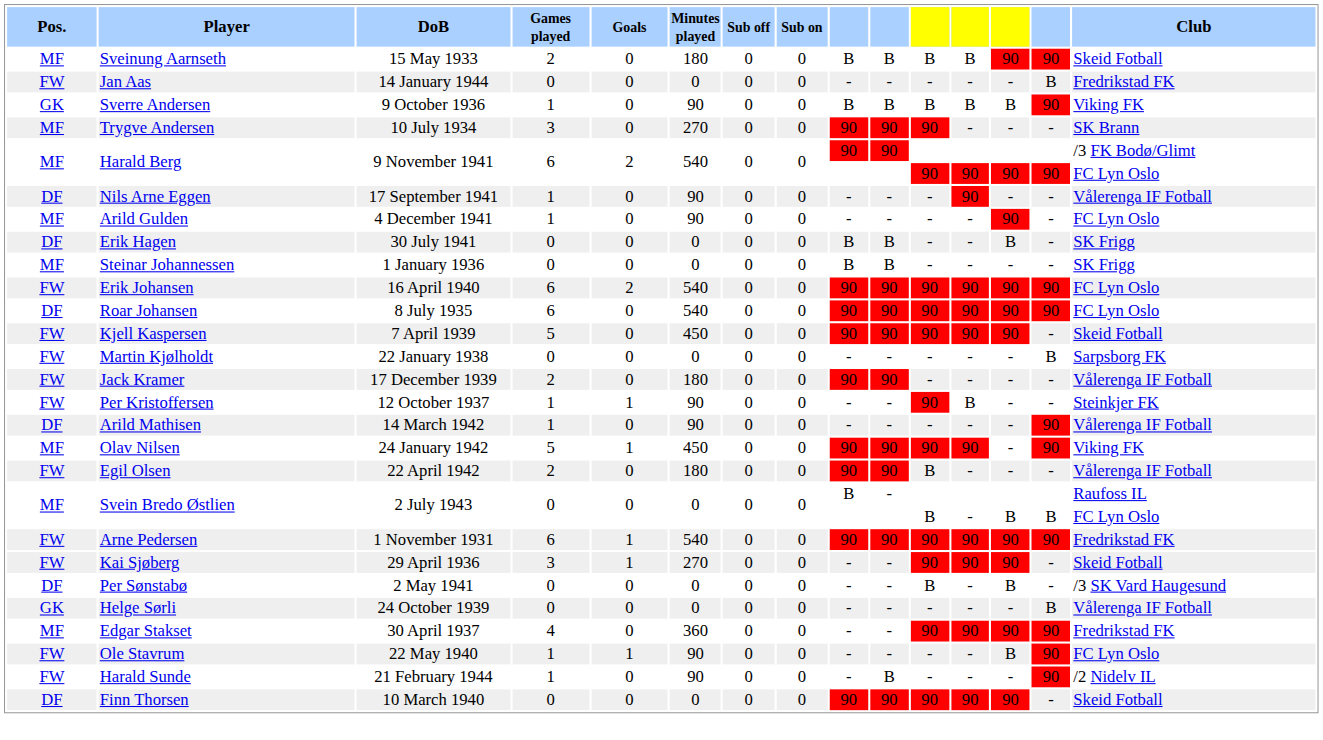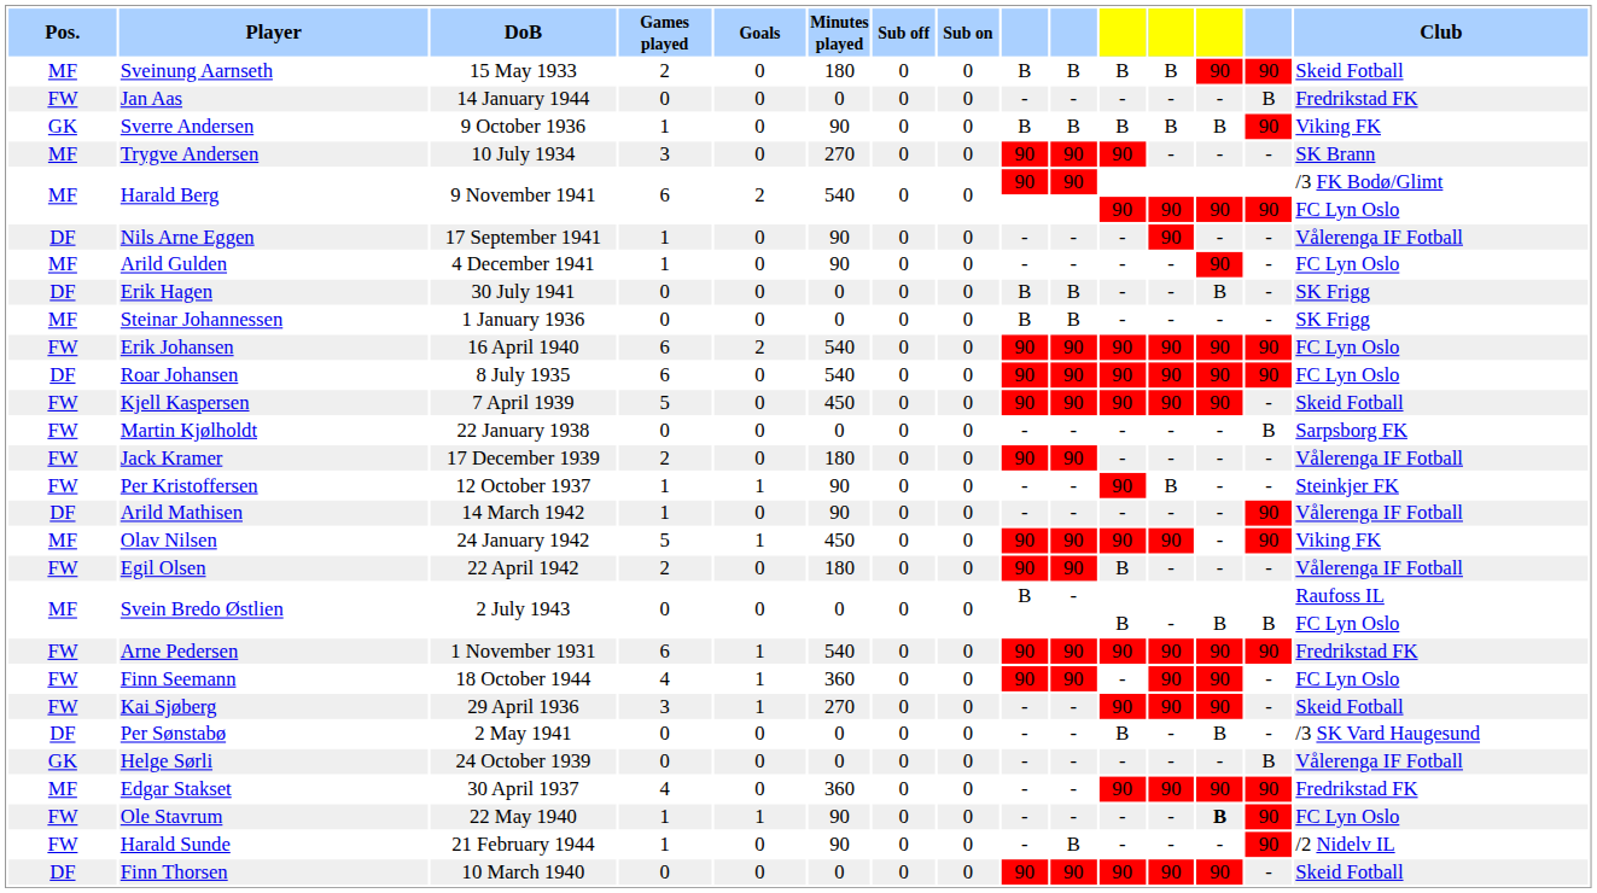+ row: FW | Finn Seemann | 18 October 1944 | 4 | 1 | 360 | 0 | 0 | 90 | 90 | - | 90 | 90 | - | FC Lyn Oslo
Ole Stavrum | column 13: normal -> bold
